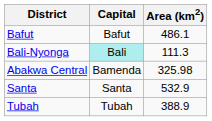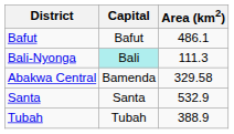Abakwa Central | Area (km2): 325.98 -> 329.58
